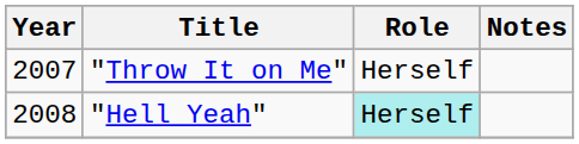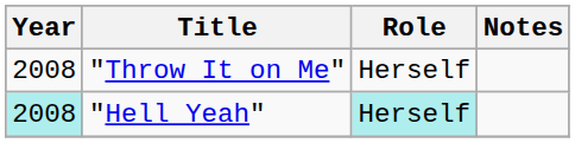"Throw It on Me" | Year: 2007 -> 2008
"Hell Yeah" | Year: no background -> paleturquoise background
